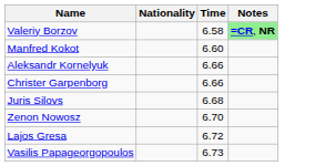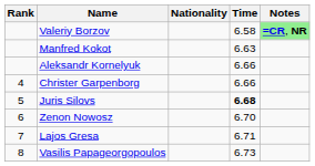+ column: Rank | 4 | 5 | 6 | 7 | 8
Manfred Kokot | Time: 6.60 -> 6.63
Juris Silovs | Time: normal -> bold
Lajos Gresa | Time: 6.72 -> 6.71
